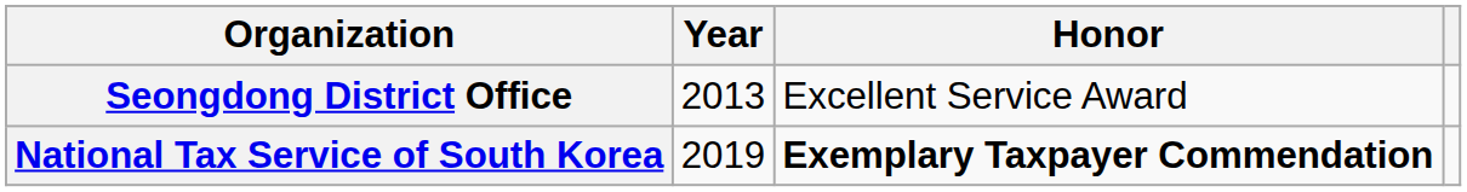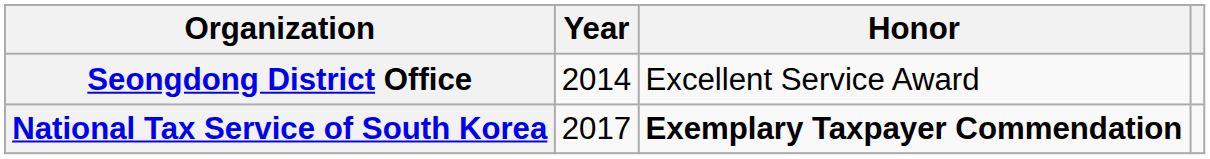Seongdong District Office | Year: 2013 -> 2014
National Tax Service of South Korea | Year: 2019 -> 2017
